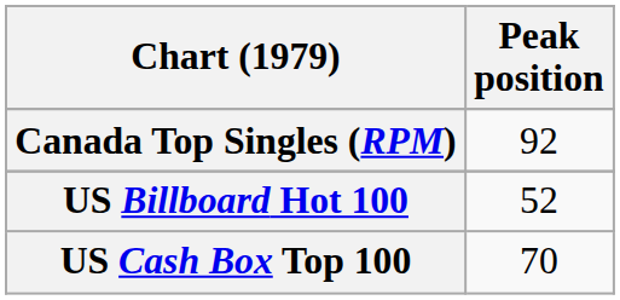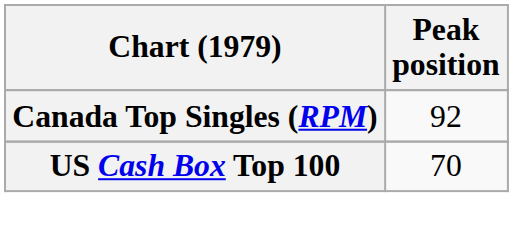- row: US Billboard Hot 100 | 52
